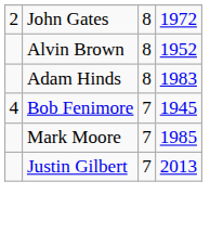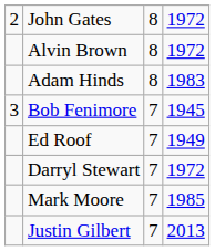Alvin Brown | column 4: 1952 -> 1972
Bob Fenimore | column 1: 4 -> 3
+ row: Ed Roof | 7 | 1949
+ row: Darryl Stewart | 7 | 1972
